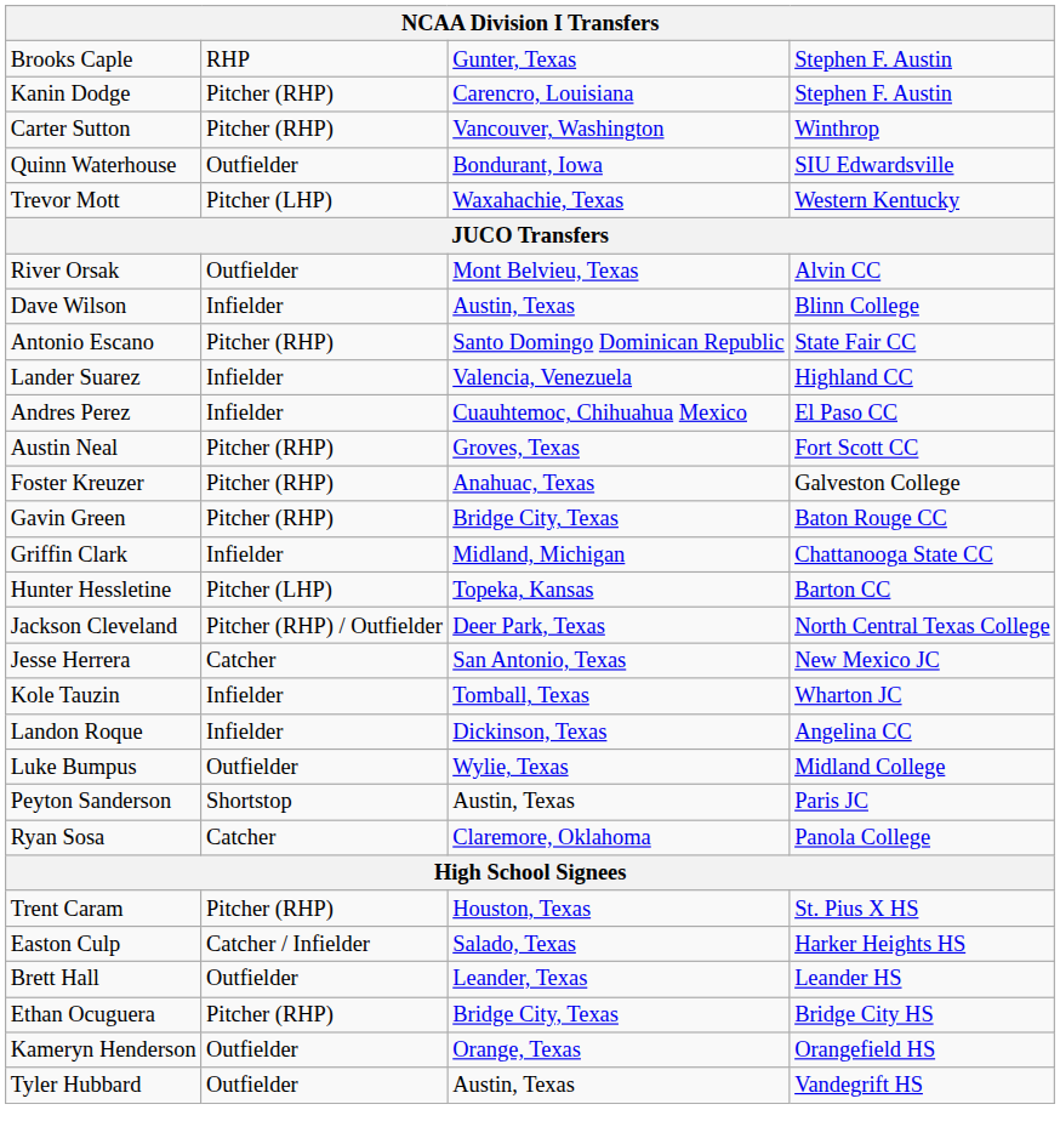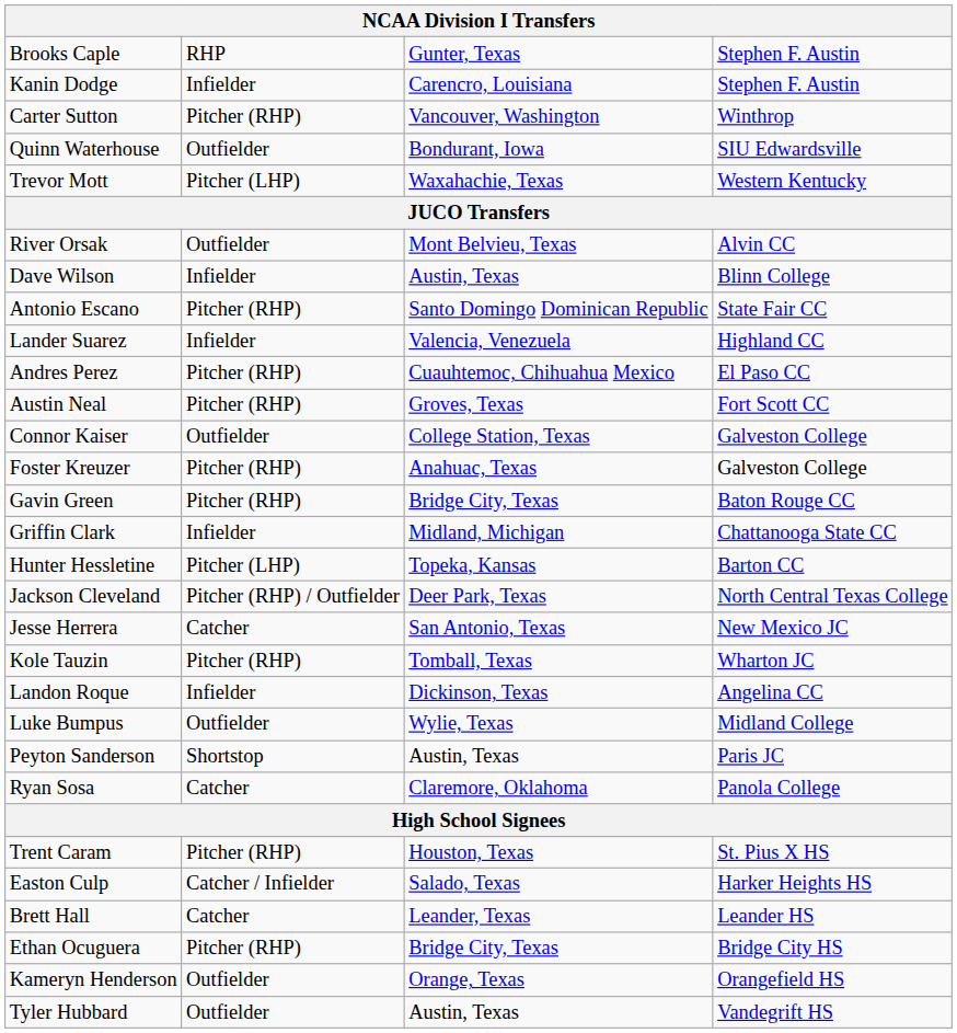Kanin Dodge | column 2: Pitcher (RHP) -> Infielder
Andres Perez | column 2: Infielder -> Pitcher (RHP)
+ row: Connor Kaiser | Outfielder | College Station, Texas | Galveston College
Kole Tauzin | column 2: Infielder -> Pitcher (RHP)
Brett Hall | column 2: Outfielder -> Catcher
